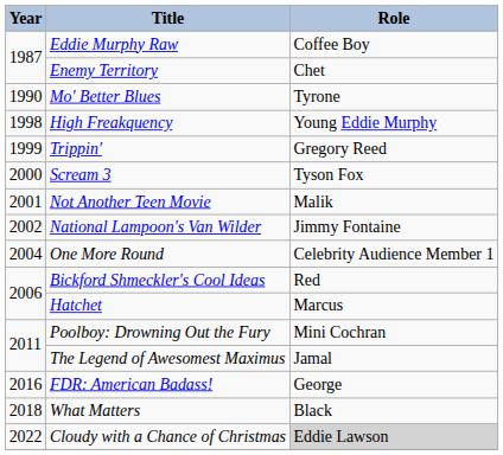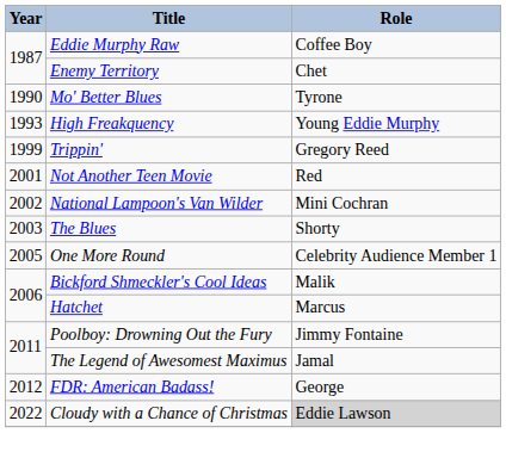High Freakquency | Year: 1998 -> 1993
- row: 2000 | Scream 3 | Tyson Fox
Not Another Teen Movie | Role: Malik -> Red
National Lampoon's Van Wilder | Role: Jimmy Fontaine -> Mini Cochran
+ row: 2003 | The Blues | Shorty
One More Round | Year: 2004 -> 2005
Bickford Shmeckler's Cool Ideas | Role: Red -> Malik
Poolboy: Drowning Out the Fury | Role: Mini Cochran -> Jimmy Fontaine
FDR: American Badass! | Year: 2016 -> 2012
- row: 2018 | What Matters | Black
